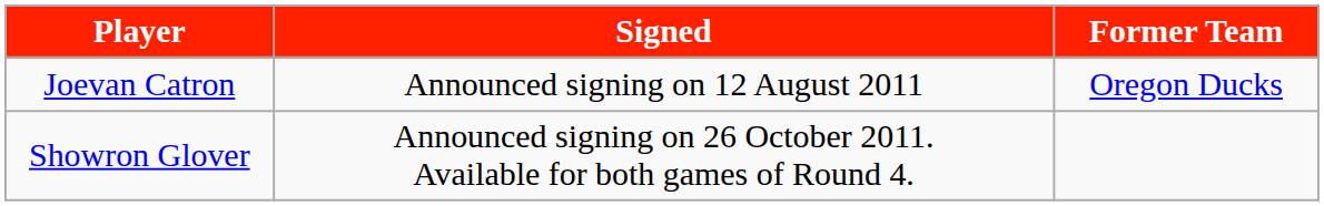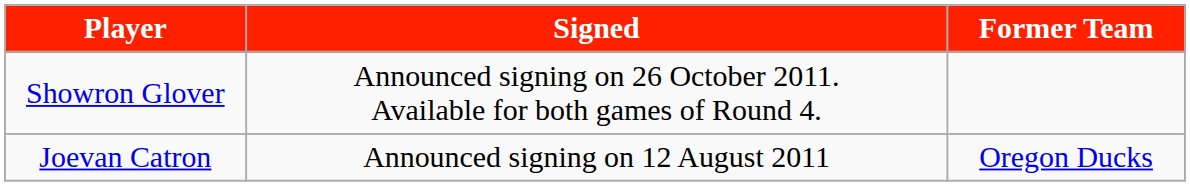rows swapped: Joevan Catron <-> Showron Glover
